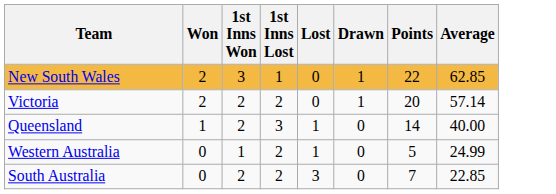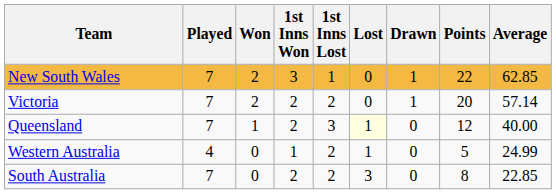+ column: Played | 7 | 7 | 7 | 4 | 7
Queensland | Lost: no background -> lightyellow background
Queensland | Points: 14 -> 12
South Australia | Points: 7 -> 8
